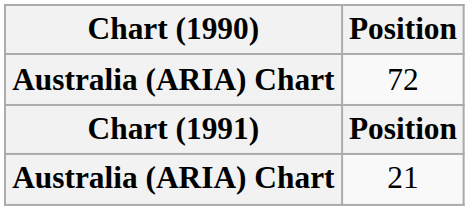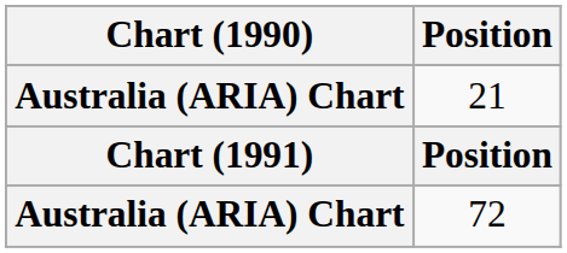rows swapped: 72 <-> 21
